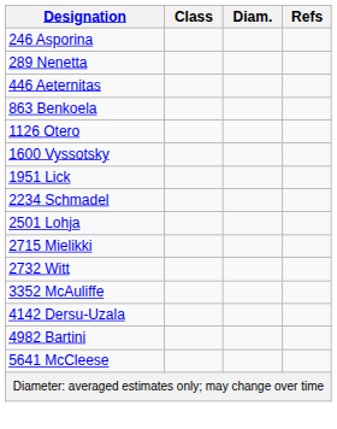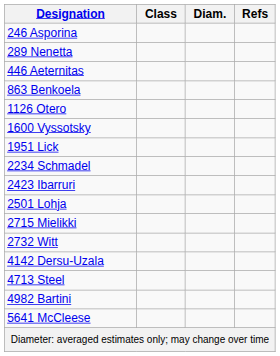+ row: 2423 Ibarruri
- row: 3352 McAuliffe
+ row: 4713 Steel
